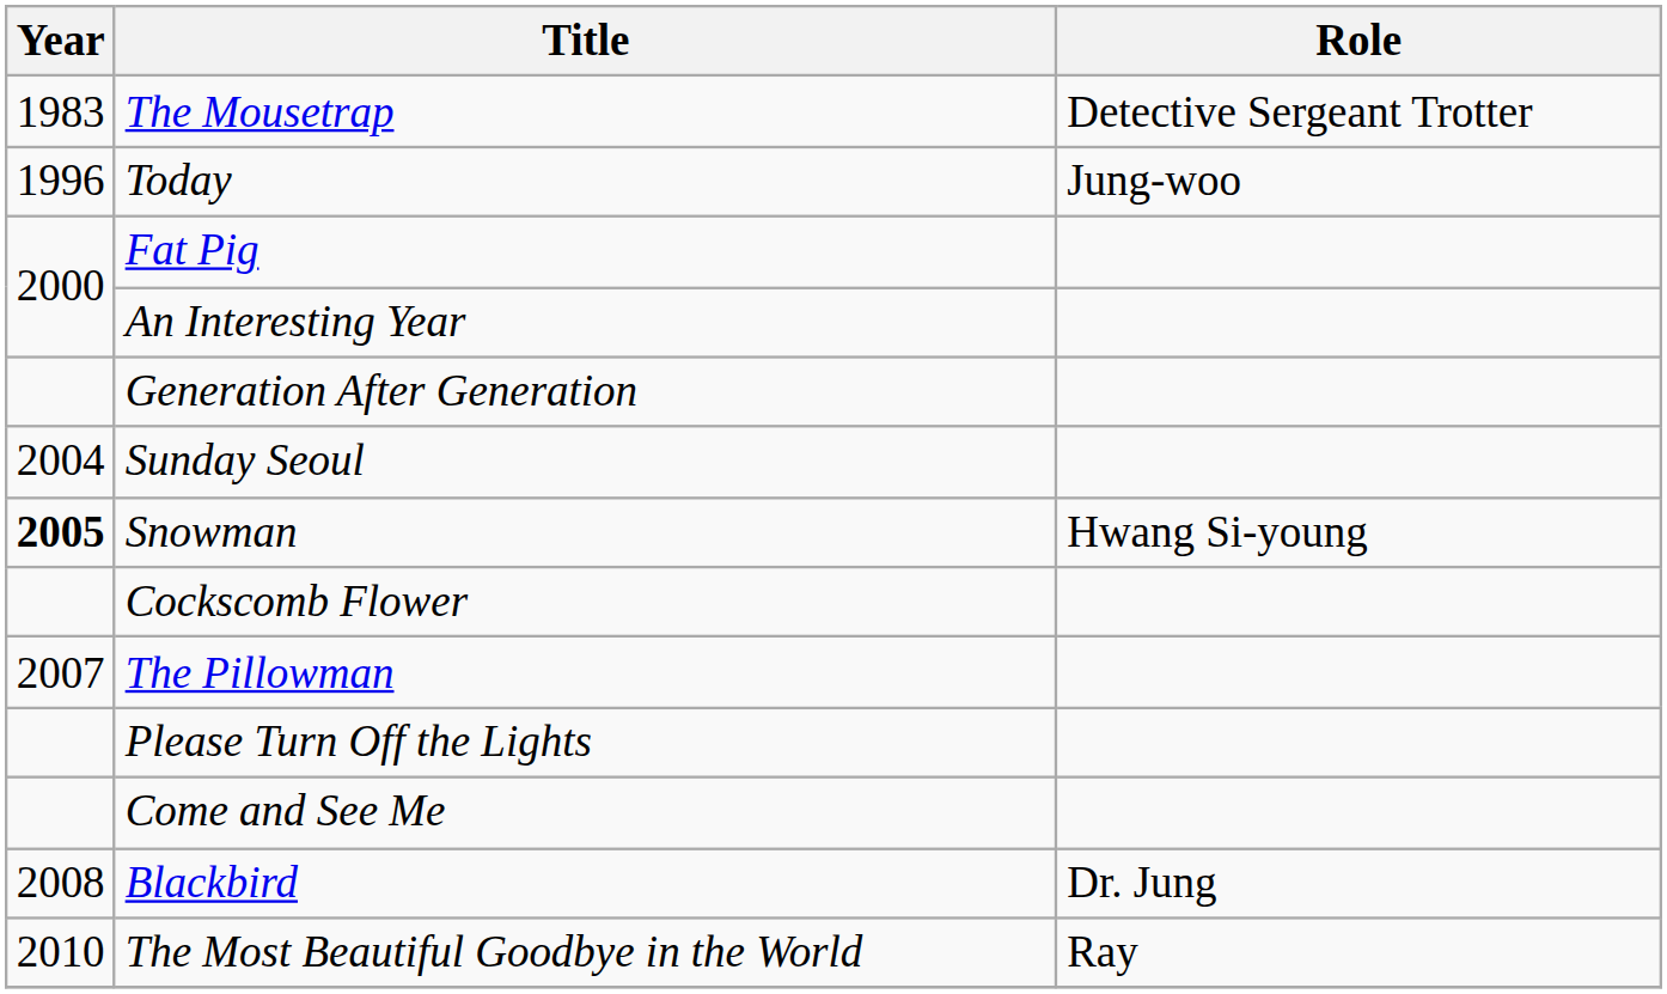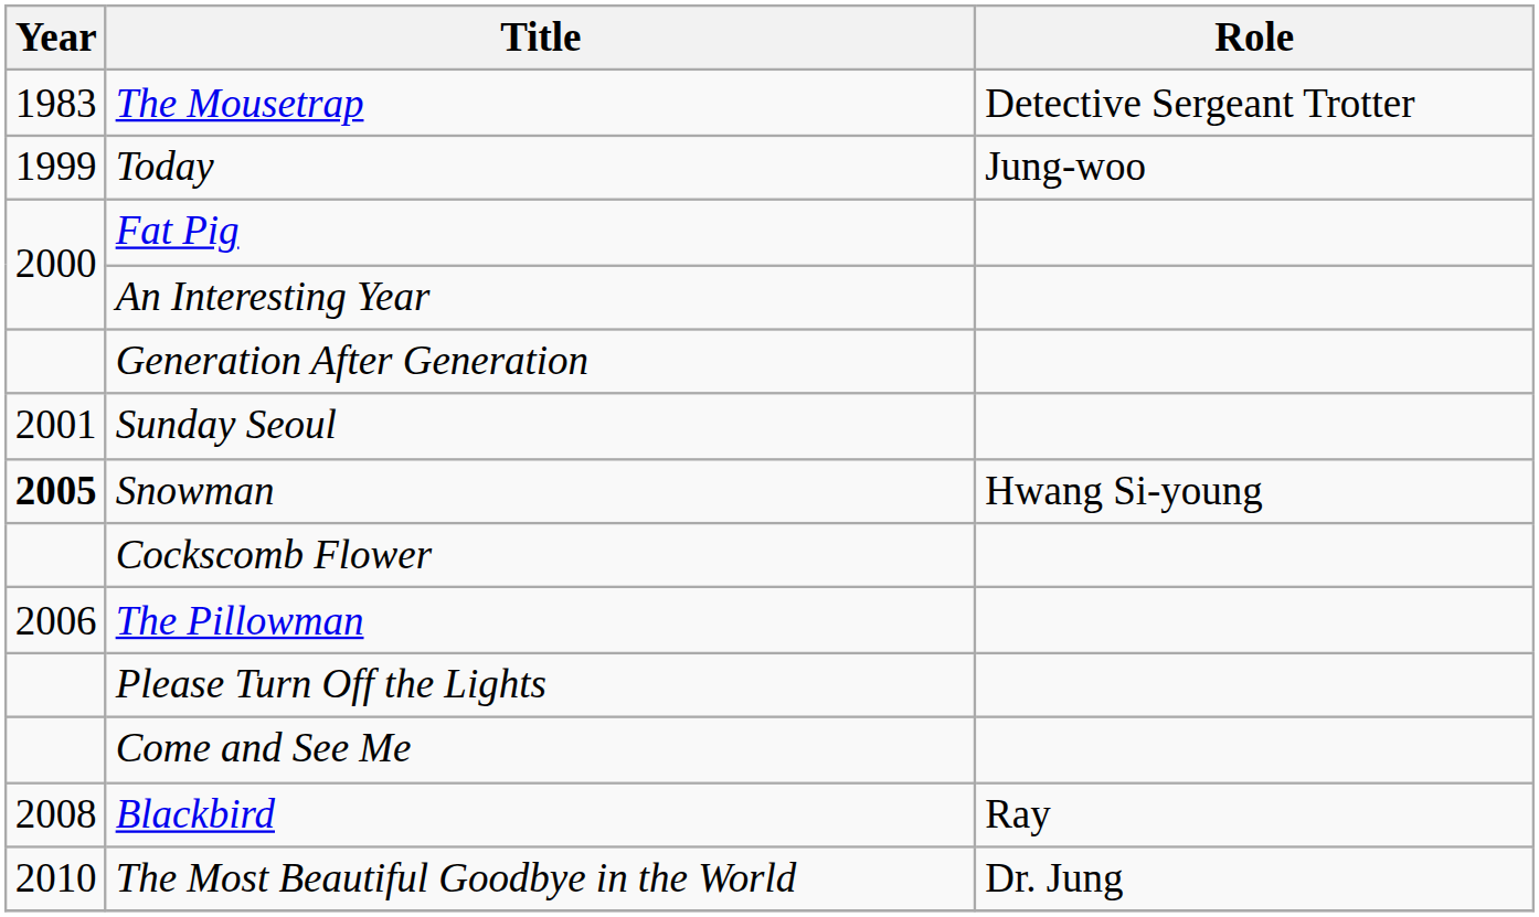Today | Year: 1996 -> 1999
Sunday Seoul | Year: 2004 -> 2001
The Pillowman | Year: 2007 -> 2006
Blackbird | Role: Dr. Jung -> Ray
The Most Beautiful Goodbye in the World | Role: Ray -> Dr. Jung
